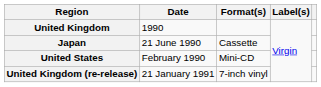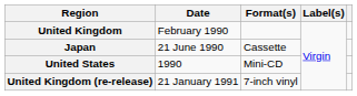United Kingdom | Date: 1990 -> February 1990
United States | Date: February 1990 -> 1990
